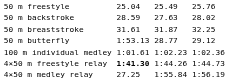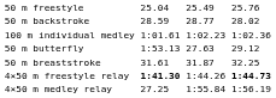50 m backstroke | column 5: 27.63 -> 28.77
rows swapped: 50 m breaststroke <-> 100 m individual medley
50 m butterfly | column 5: 28.77 -> 27.63
4×50 m freestyle relay | column 7: normal -> bold
